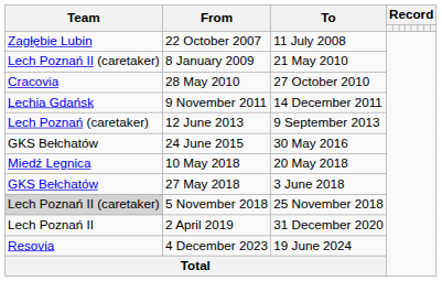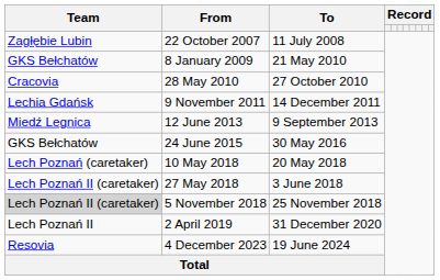8 January 2009 | Team: Lech Poznań II (caretaker) -> GKS Bełchatów
12 June 2013 | Team: Lech Poznań (caretaker) -> Miedź Legnica
10 May 2018 | Team: Miedź Legnica -> Lech Poznań (caretaker)
27 May 2018 | Team: GKS Bełchatów -> Lech Poznań II (caretaker)
